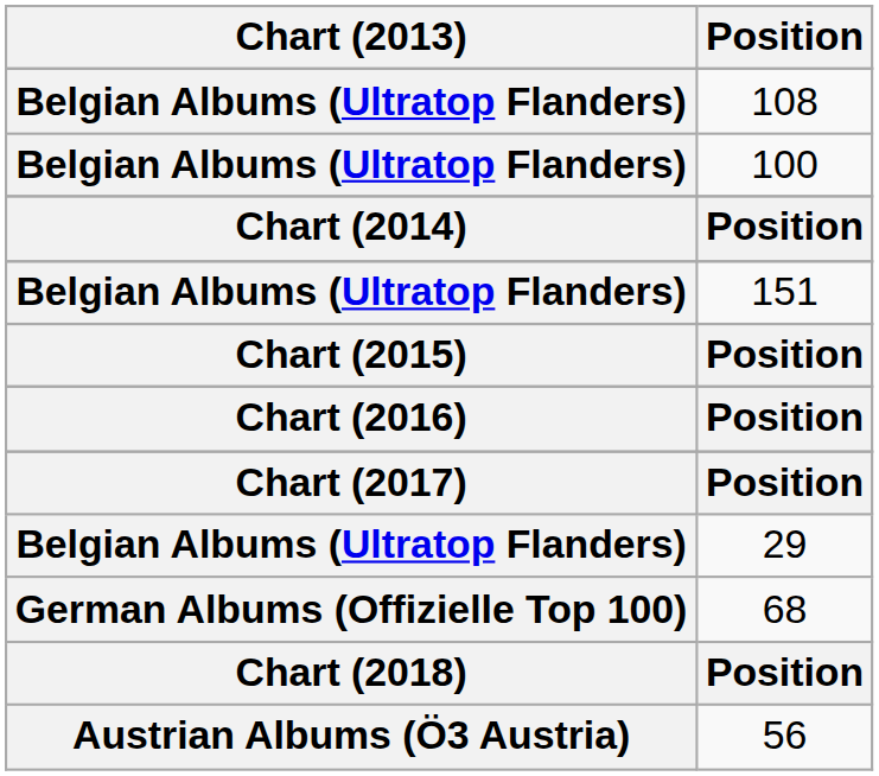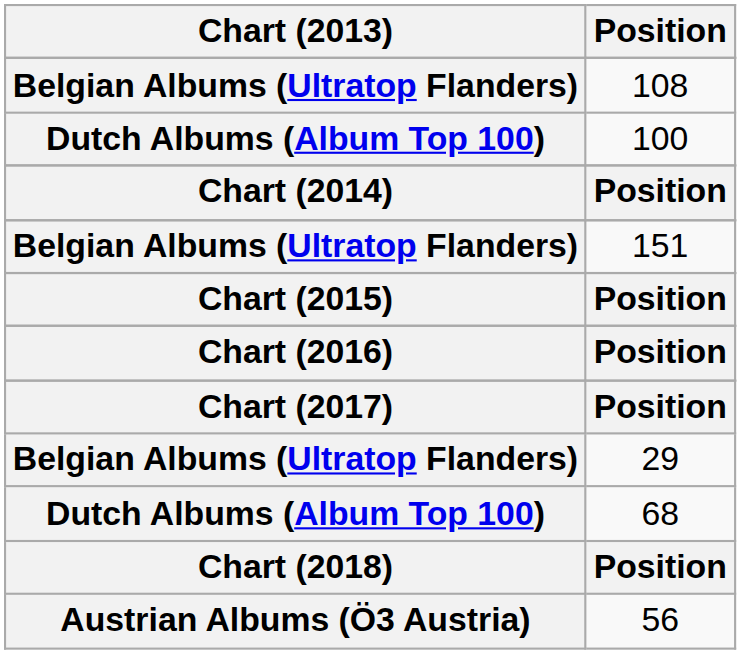100 | Chart (2013): Belgian Albums (Ultratop Flanders) -> Dutch Albums (Album Top 100)
68 | Chart (2013): German Albums (Offizielle Top 100) -> Dutch Albums (Album Top 100)
